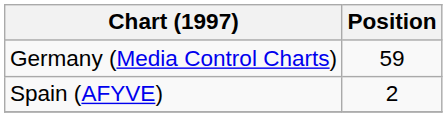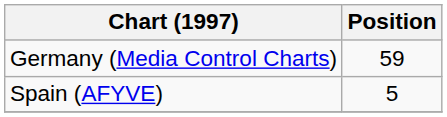Spain (AFYVE) | Position: 2 -> 5
